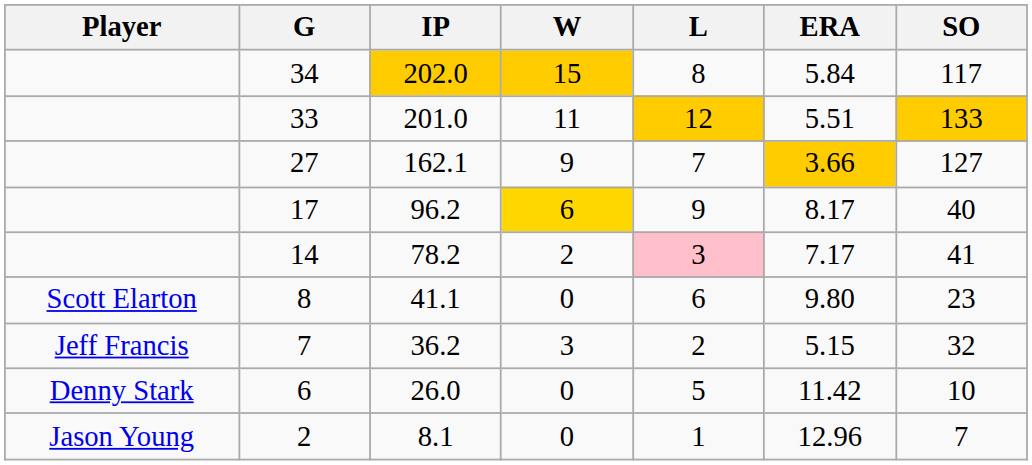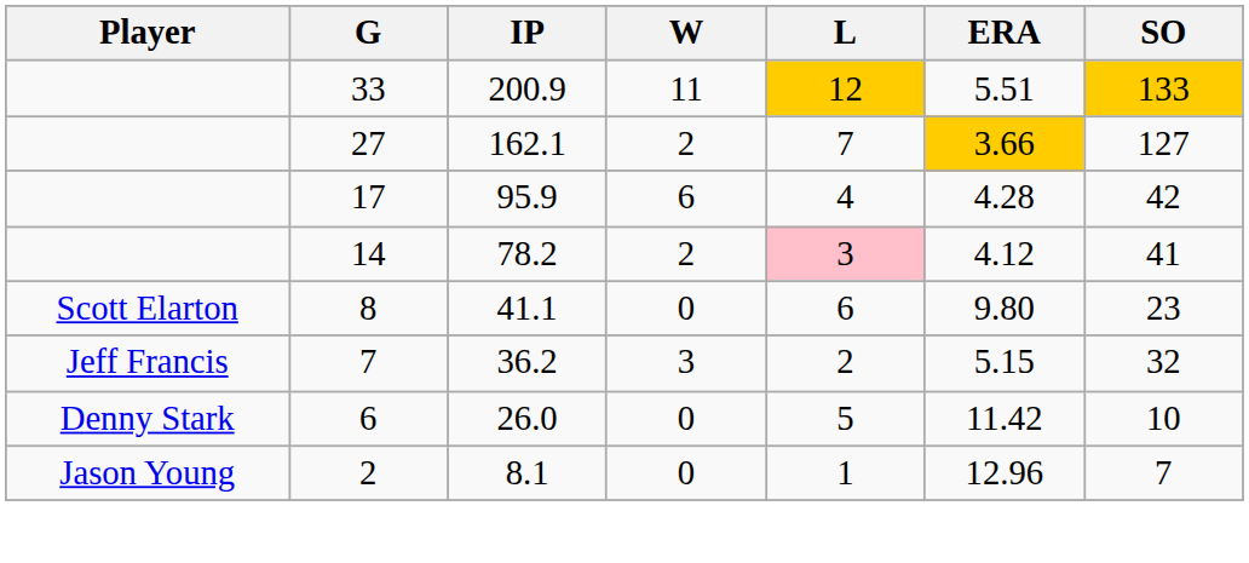- row: 34 | 202.0 | 15 | 8 | 5.84 | 117
33 | IP: 201.0 -> 200.9
27 | W: 9 -> 2
17 | IP: 96.2 -> 95.9
17 | W: gold background -> no background
17 | L: 9 -> 4
17 | ERA: 8.17 -> 4.28
17 | SO: 40 -> 42
14 | ERA: 7.17 -> 4.12
